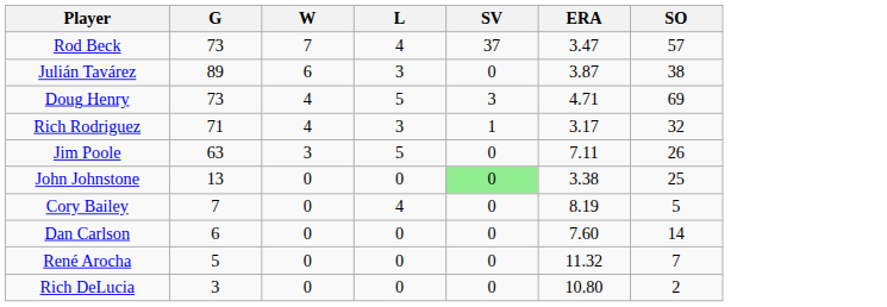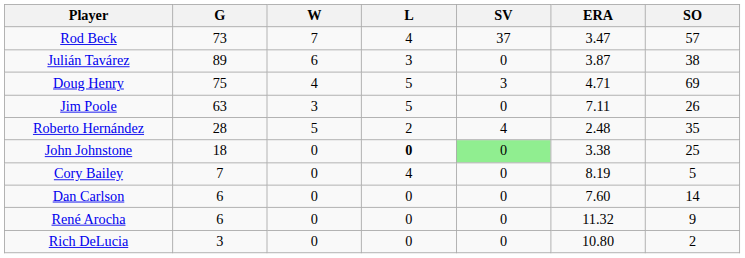Doug Henry | G: 73 -> 75
- row: Rich Rodriguez | 71 | 4 | 3 | 1 | 3.17 | 32
+ row: Roberto Hernández | 28 | 5 | 2 | 4 | 2.48 | 35
John Johnstone | G: 13 -> 18
John Johnstone | L: normal -> bold
René Arocha | G: 5 -> 6
René Arocha | SO: 7 -> 9
